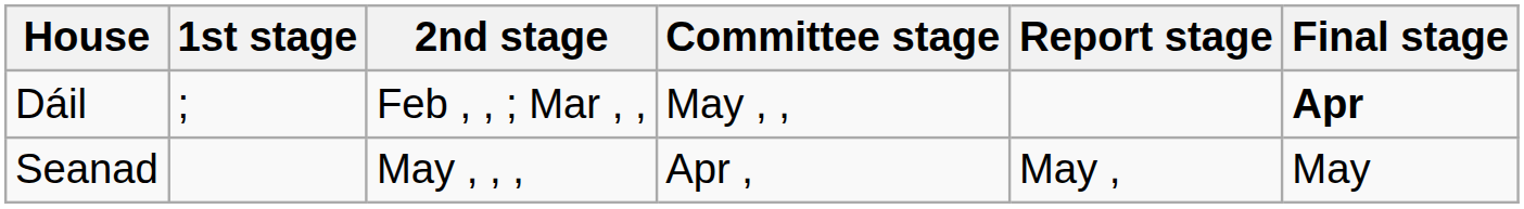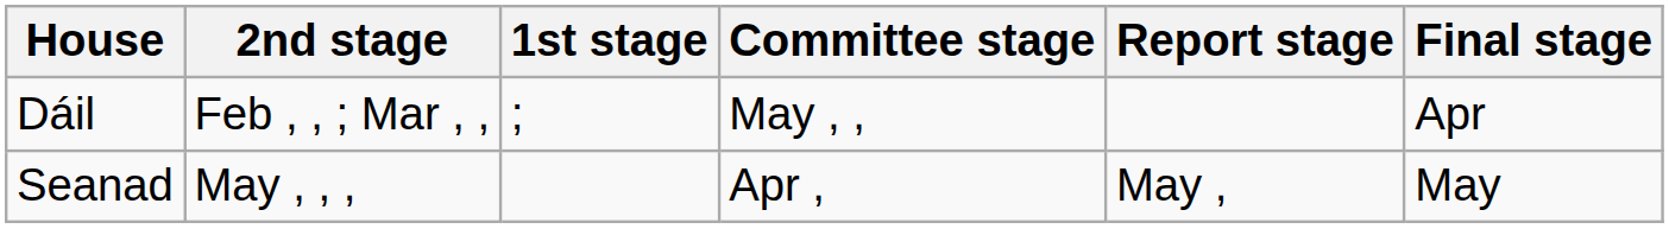columns swapped: 1st stage <-> 2nd stage
Dáil | Final stage: bold -> normal
